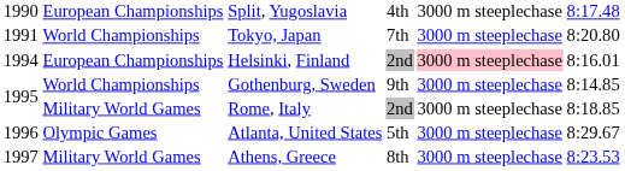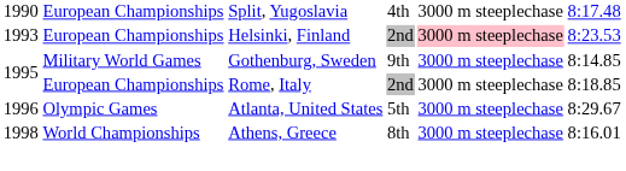- row: 1991 | World Championships | Tokyo, Japan | 7th | 3000 m steeplechase | 8:20.80
Helsinki, Finland | column 1: 1994 -> 1993
Helsinki, Finland | column 6: 8:16.01 -> 8:23.53
Gothenburg, Sweden | column 2: World Championships -> Military World Games
Rome, Italy | column 2: Military World Games -> European Championships
Athens, Greece | column 1: 1997 -> 1998
Athens, Greece | column 2: Military World Games -> World Championships
Athens, Greece | column 6: 8:23.53 -> 8:16.01
